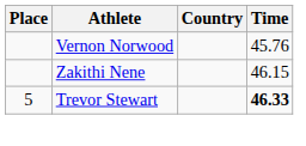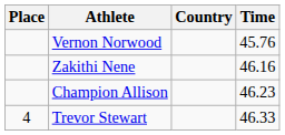Zakithi Nene | Time: 46.15 -> 46.16
+ row: Champion Allison | 46.23
Trevor Stewart | Place: 5 -> 4
Trevor Stewart | Time: bold -> normal
